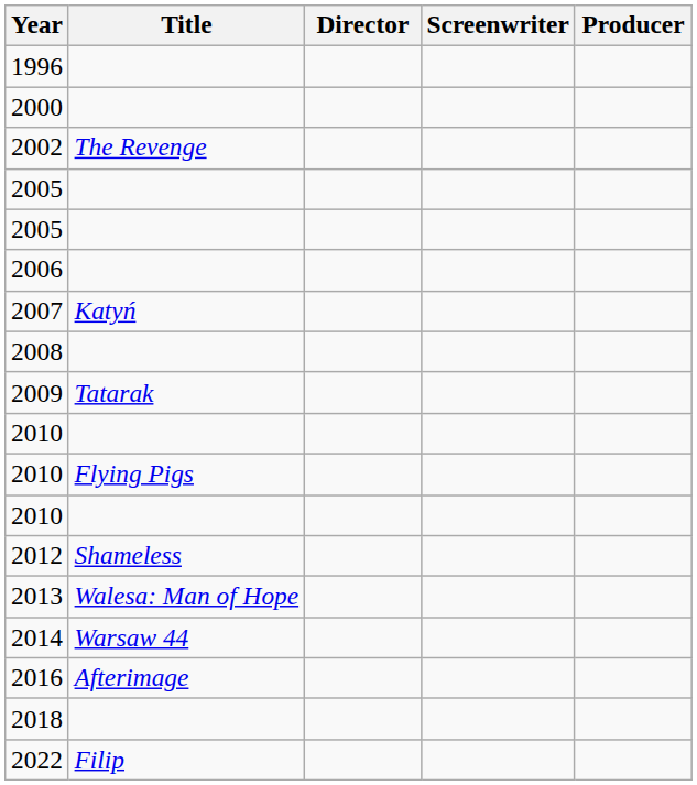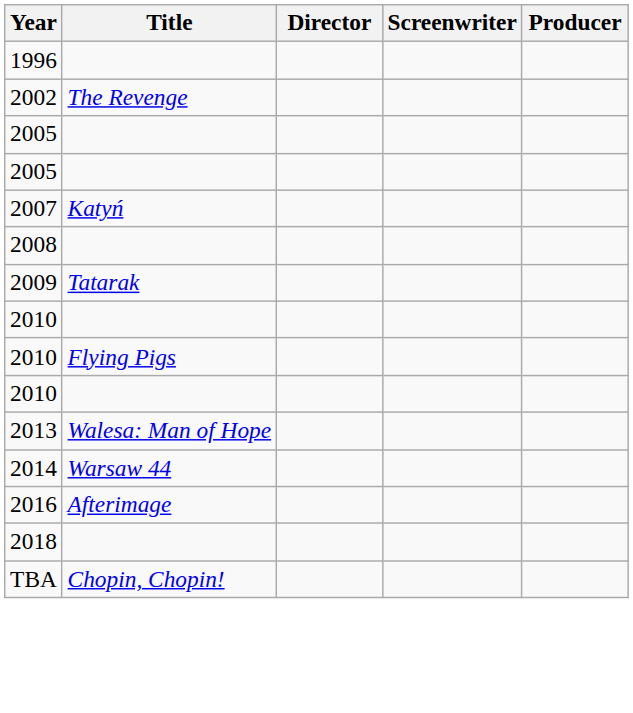- row: 2000
- row: 2006
- row: 2012 | Shameless
- row: 2022 | Filip
+ row: TBA | Chopin, Chopin!
